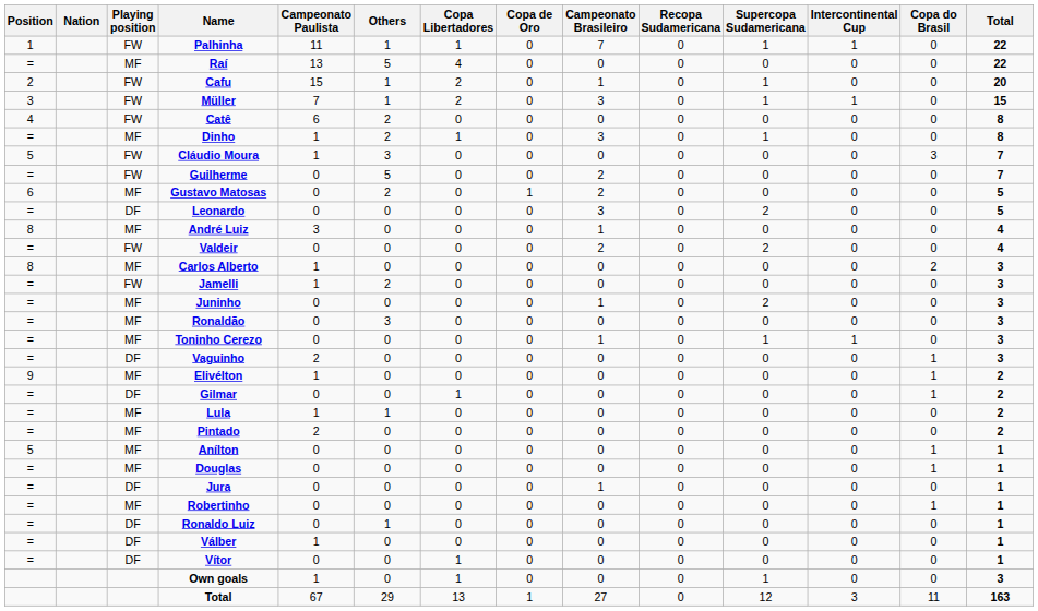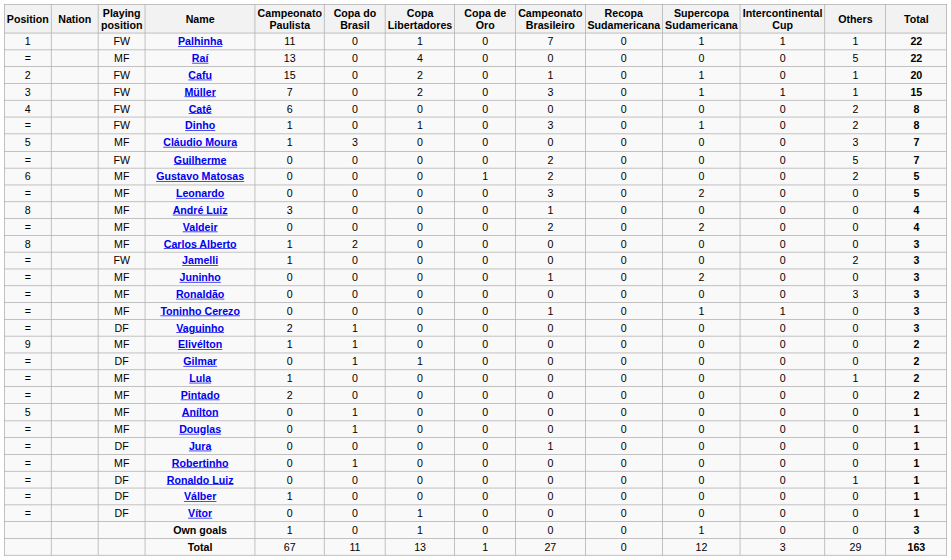columns swapped: Copa do Brasil <-> Others
Dinho | Playing position: MF -> FW
Cláudio Moura | Playing position: FW -> MF
Leonardo | Playing position: DF -> MF
Valdeir | Playing position: FW -> MF
